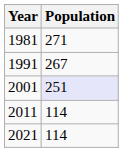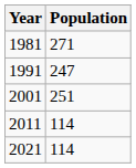1991 | Population: 267 -> 247
2001 | Population: lavender background -> no background
